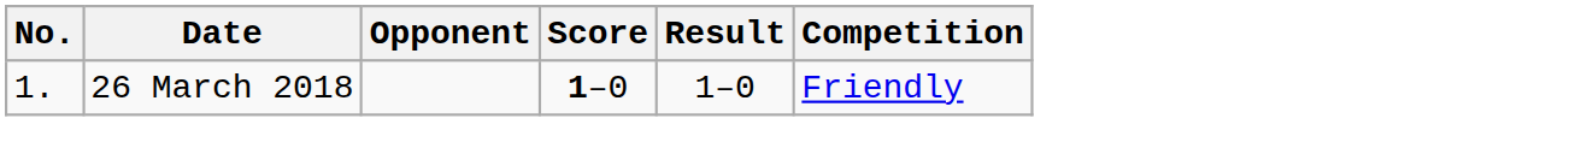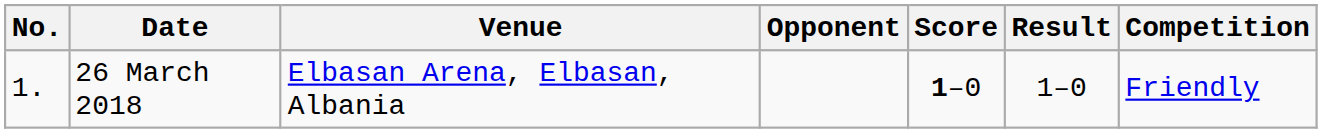+ column: Venue | Elbasan Arena, Elbasan, Albania
